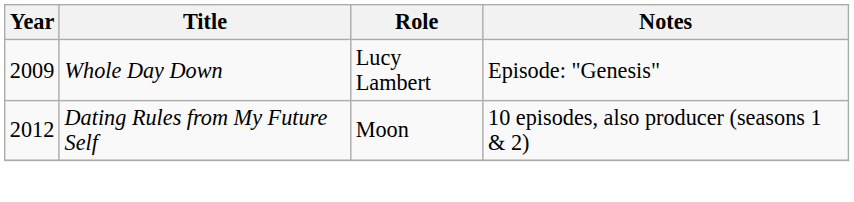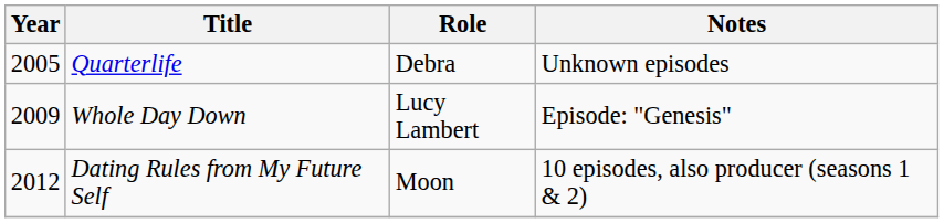+ row: 2005 | Quarterlife | Debra | Unknown episodes
